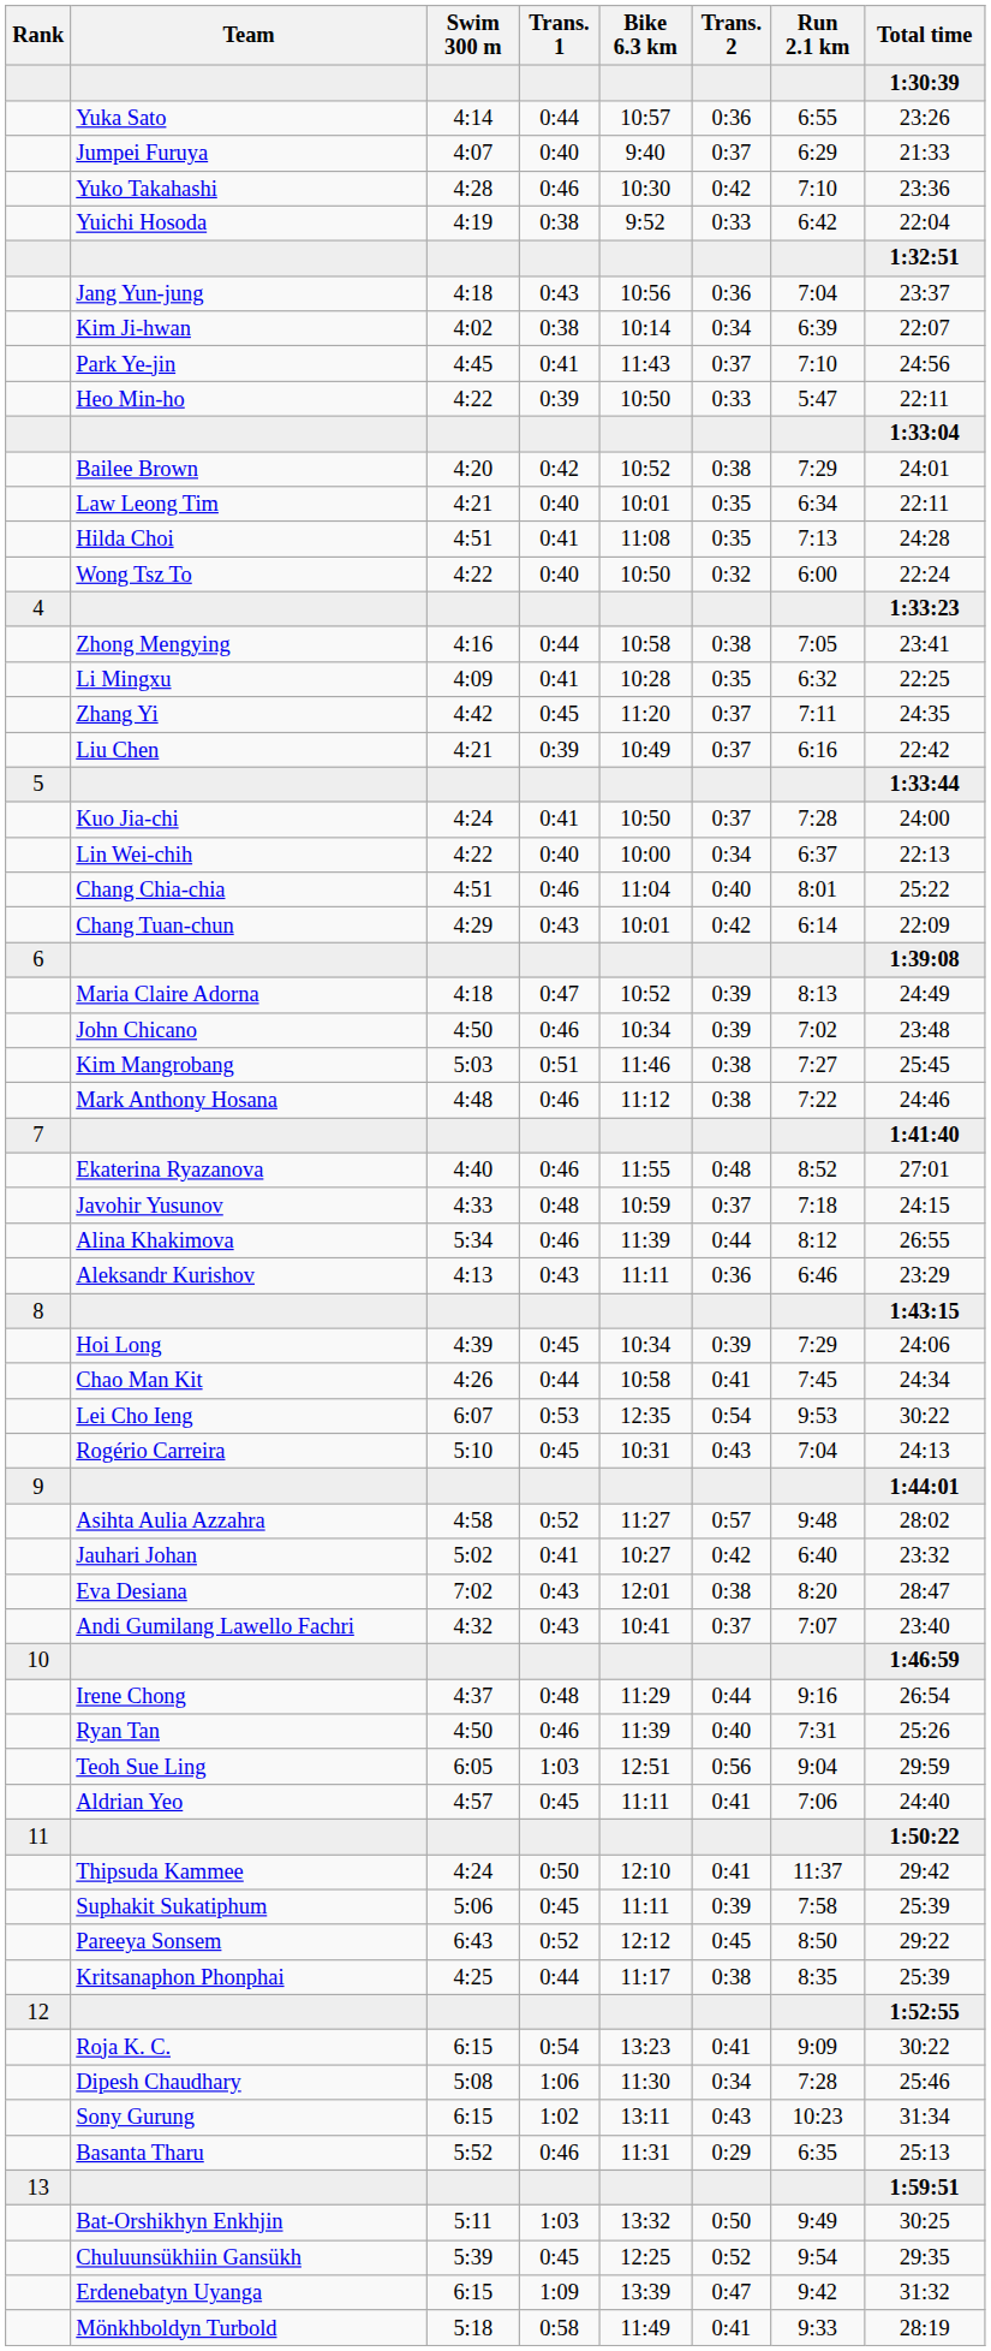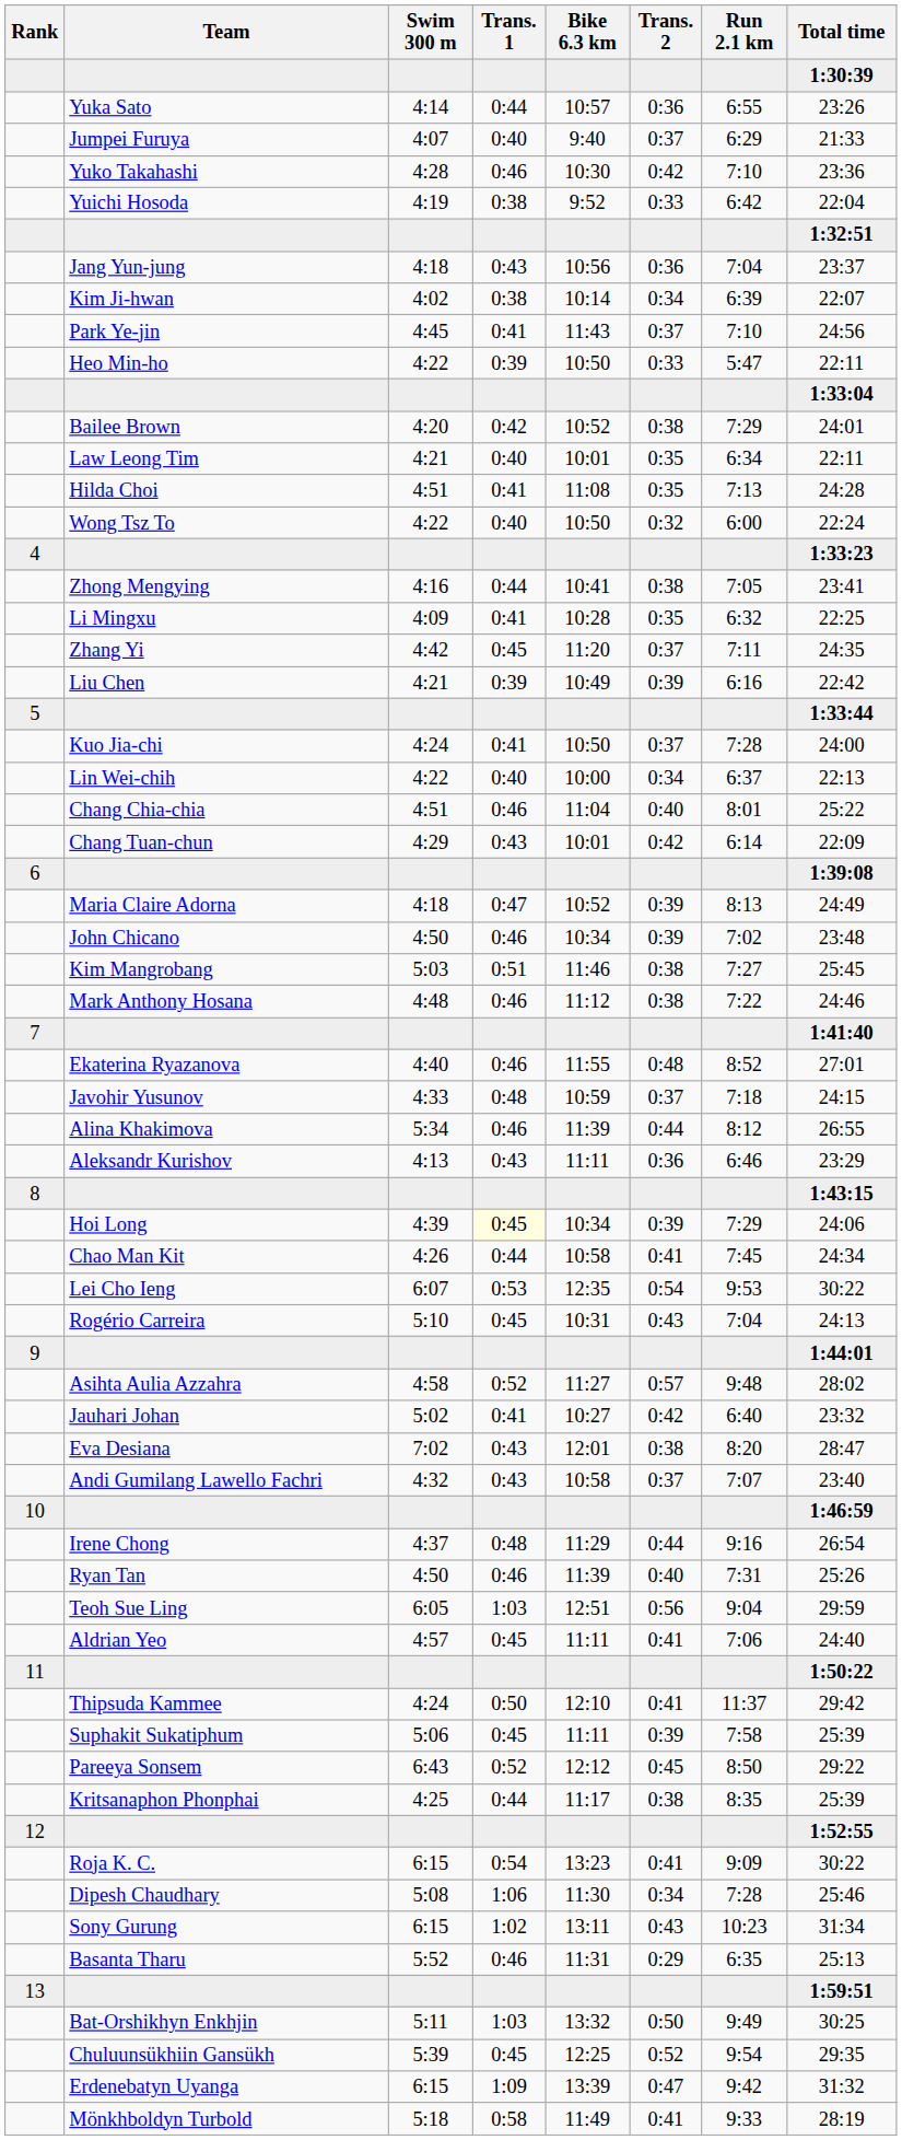Zhong Mengying | Bike 6.3 km: 10:58 -> 10:41
Liu Chen | Trans. 2: 0:37 -> 0:39
Hoi Long | Trans. 1: no background -> lightyellow background
Andi Gumilang Lawello Fachri | Bike 6.3 km: 10:41 -> 10:58
